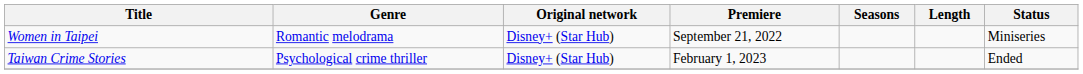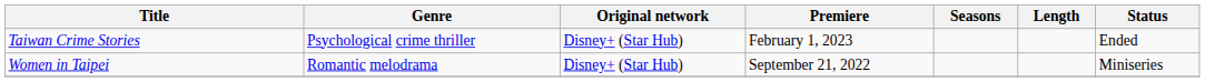rows swapped: Women in Taipei <-> Taiwan Crime Stories
